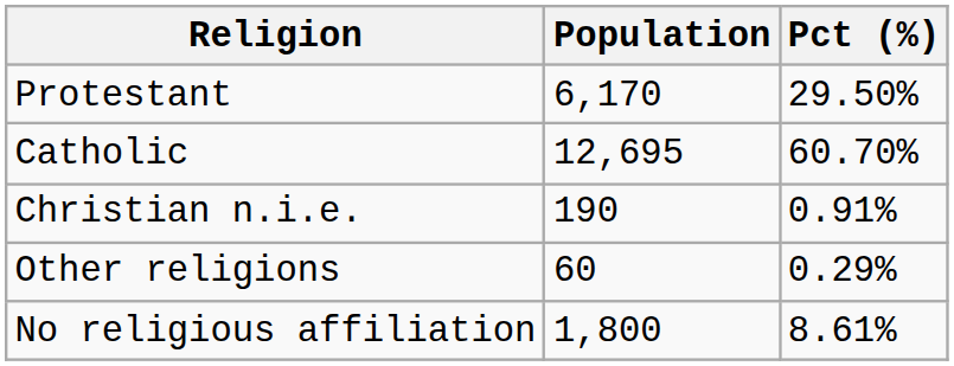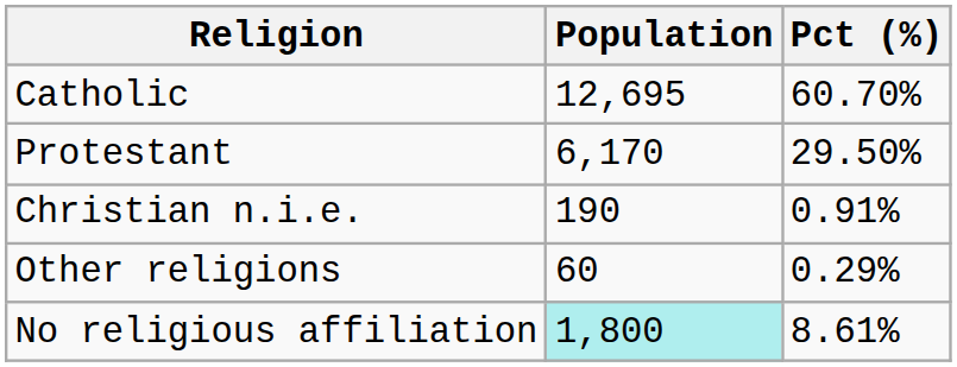rows swapped: Catholic <-> Protestant
No religious affiliation | Population: no background -> paleturquoise background
